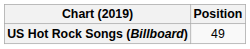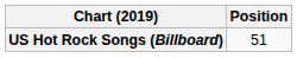US Hot Rock Songs (Billboard) | Position: 49 -> 51
